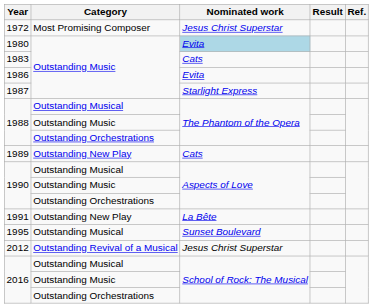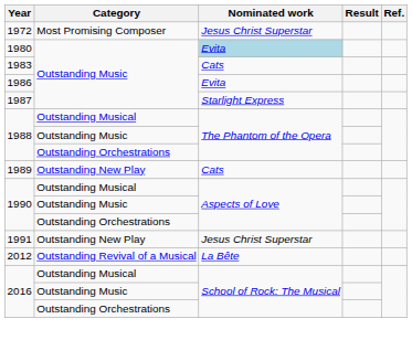1991 | Nominated work: La Bête -> Jesus Christ Superstar
- row: 1995 | Outstanding Musical | Sunset Boulevard
2012 | Nominated work: Jesus Christ Superstar -> La Bête
